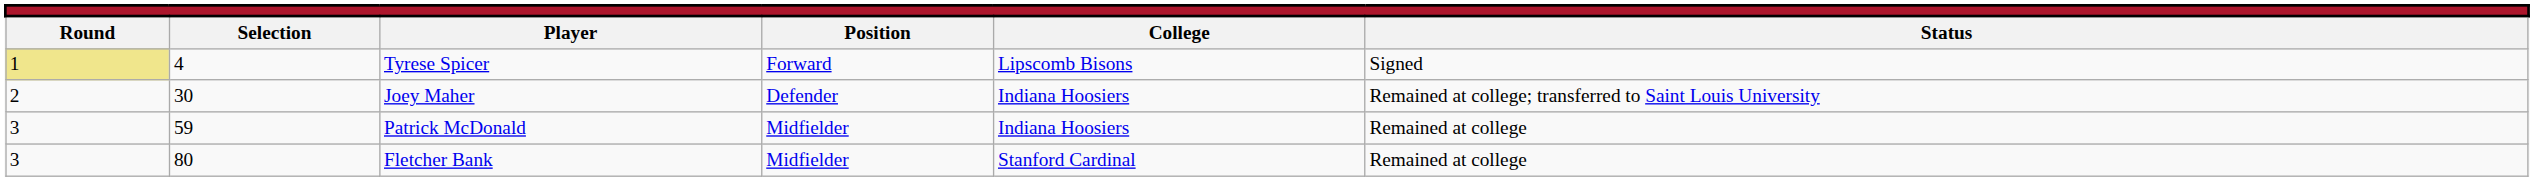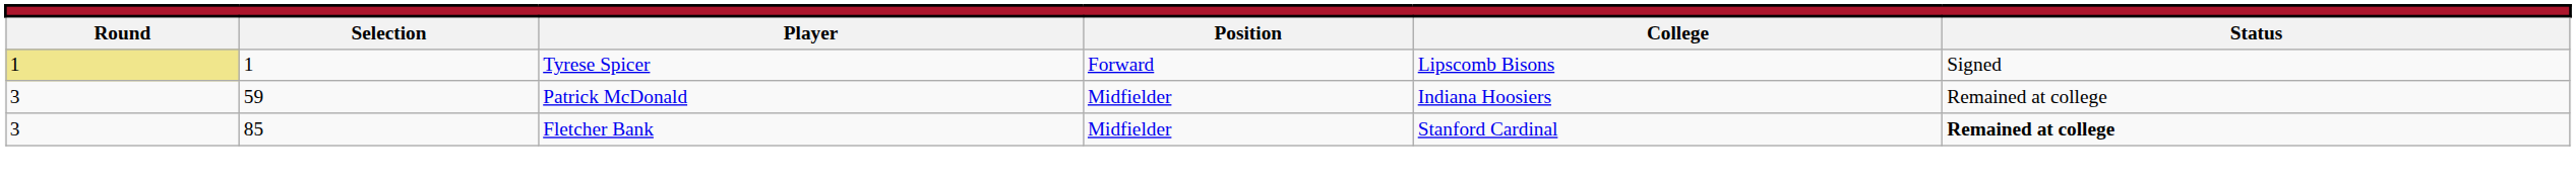Tyrese Spicer | column 2: 4 -> 1
- row: 2 | 30 | Joey Maher | Defender | Indiana Hoosiers | Remained at college; transferred to Saint Louis University
Fletcher Bank | column 2: 80 -> 85
Fletcher Bank | column 6: normal -> bold
